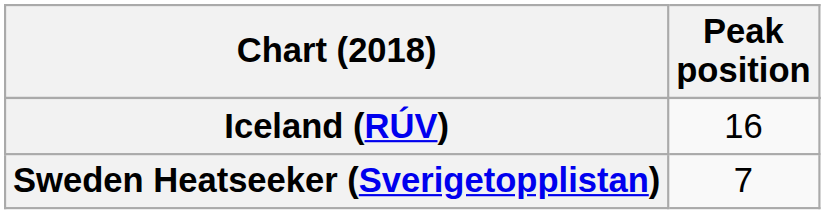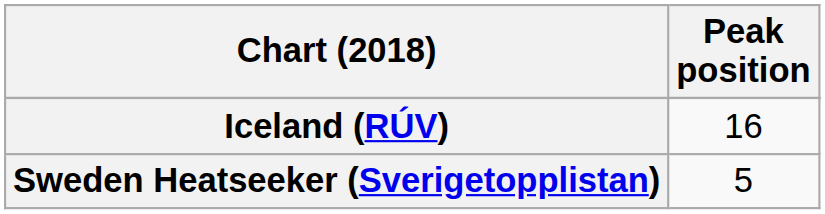Sweden Heatseeker (Sverigetopplistan) | Peak position: 7 -> 5
